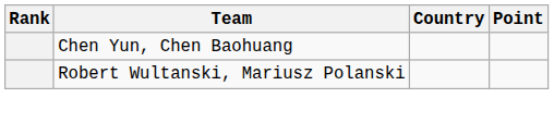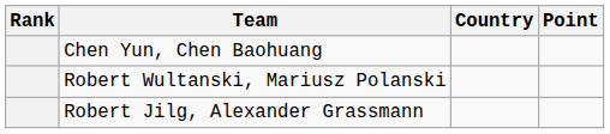+ row: Robert Jilg, Alexander Grassmann
